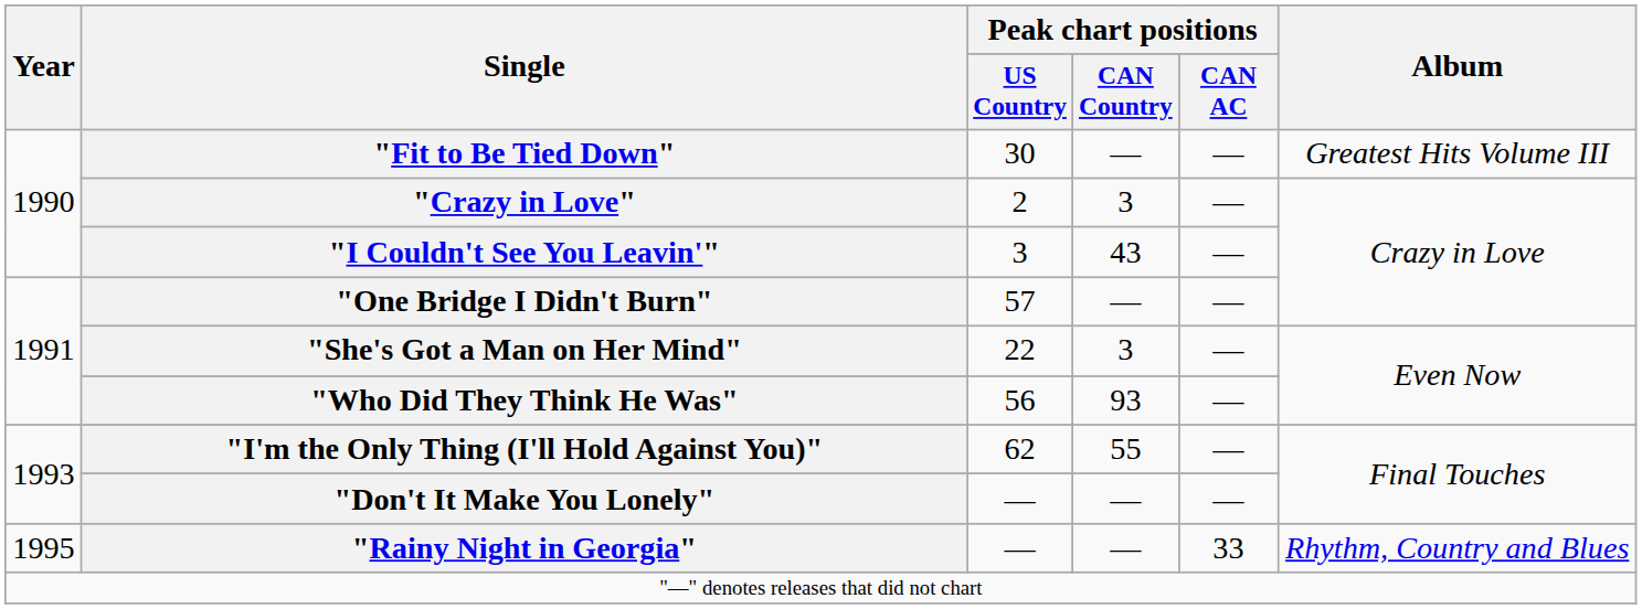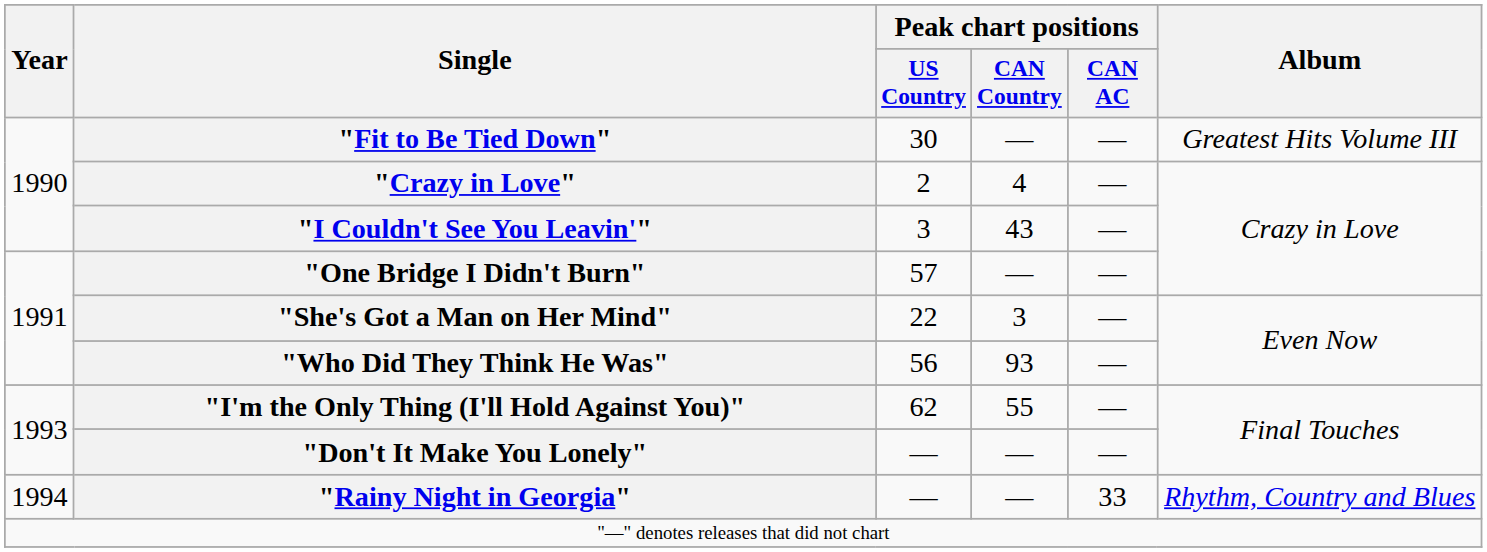"Crazy in Love" | Peak chart positions / CAN Country: 3 -> 4
"Rainy Night in Georgia" | Year: 1995 -> 1994
